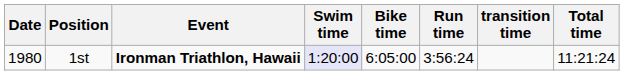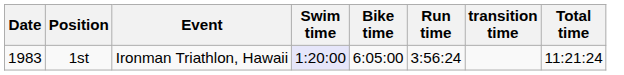1st | Date: 1980 -> 1983
1st | Event: bold -> normal
